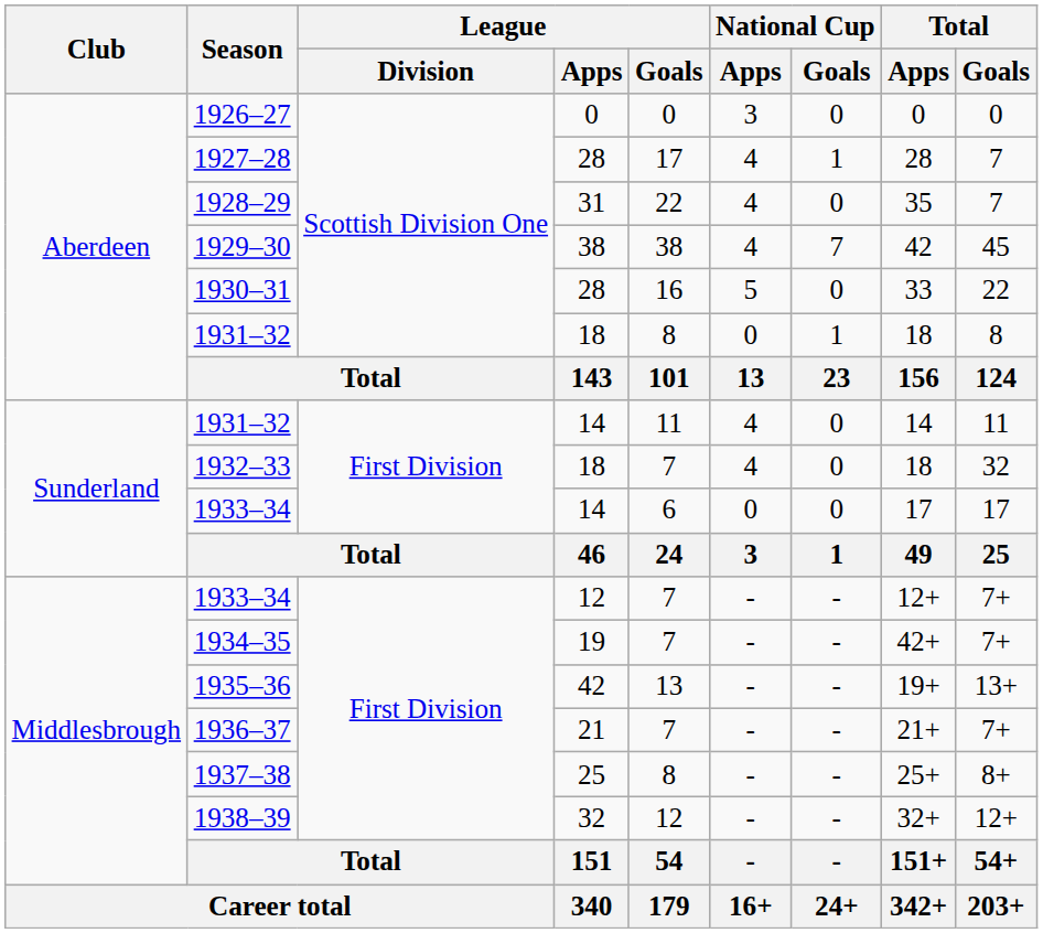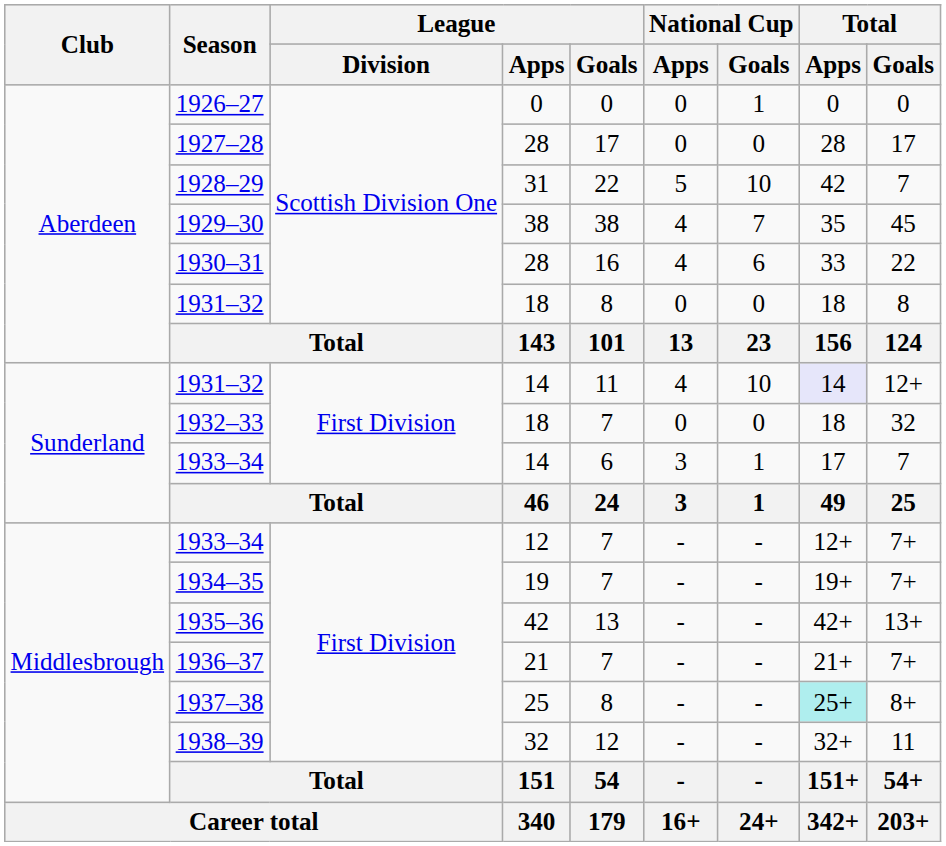1926–27 | National Cup / Apps: 3 -> 0
1926–27 | National Cup / Goals: 0 -> 1
1927–28 | National Cup / Apps: 4 -> 0
1927–28 | National Cup / Goals: 1 -> 0
1927–28 | Total / Goals: 7 -> 17
1928–29 | National Cup / Apps: 4 -> 5
1928–29 | National Cup / Goals: 0 -> 10
1928–29 | Total / Apps: 35 -> 42
1929–30 | Total / Apps: 42 -> 35
1930–31 | National Cup / Apps: 5 -> 4
1930–31 | National Cup / Goals: 0 -> 6
1931–32 / 18 | National Cup / Goals: 1 -> 0
1931–32 / 14 | National Cup / Goals: 0 -> 10
1931–32 / 14 | Total / Apps: no background -> lavender background
1931–32 / 14 | Total / Goals: 11 -> 12+
1932–33 | National Cup / Apps: 4 -> 0
1933–34 / 14 | National Cup / Apps: 0 -> 3
1933–34 / 14 | National Cup / Goals: 0 -> 1
1933–34 / 14 | Total / Goals: 17 -> 7
1934–35 | Total / Apps: 42+ -> 19+
1935–36 | Total / Apps: 19+ -> 42+
1937–38 | Total / Apps: no background -> paleturquoise background
1938–39 | Total / Goals: 12+ -> 11
